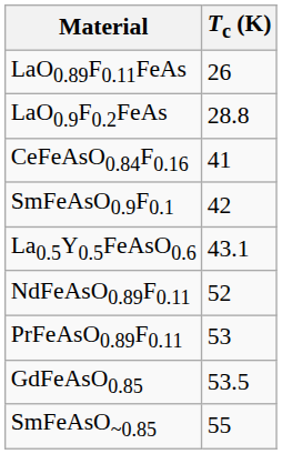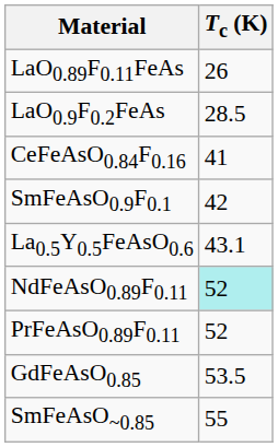LaO0.9F0.2FeAs | Tc (K): 28.8 -> 28.5
NdFeAsO0.89F0.11 | Tc (K): no background -> paleturquoise background
PrFeAsO0.89F0.11 | Tc (K): 53 -> 52
